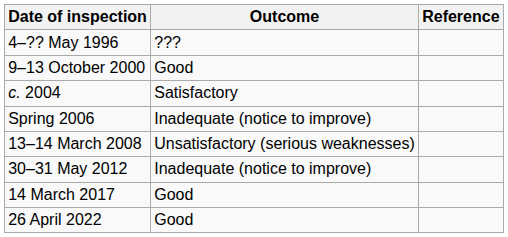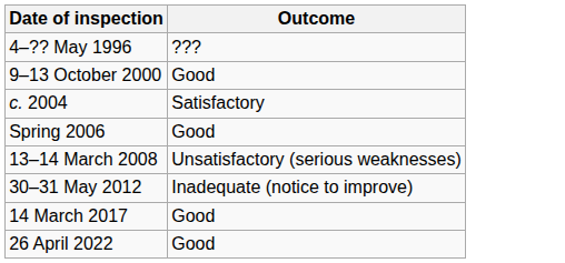- column: Reference
Spring 2006 | Outcome: Inadequate (notice to improve) -> Good
